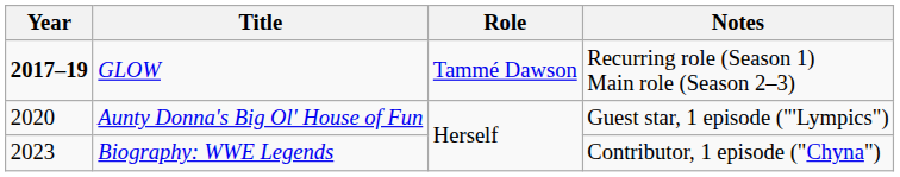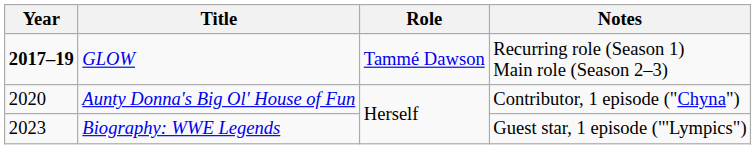Aunty Donna's Big Ol' House of Fun | Notes: Guest star, 1 episode ("'Lympics") -> Contributor, 1 episode ("Chyna")
Biography: WWE Legends | Notes: Contributor, 1 episode ("Chyna") -> Guest star, 1 episode ("'Lympics")
